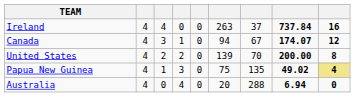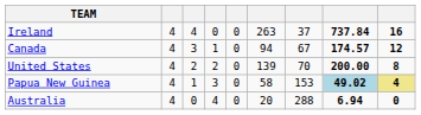Canada | column 8: 174.07 -> 174.57
Papua New Guinea | column 6: 75 -> 58
Papua New Guinea | column 7: 135 -> 153
Papua New Guinea | column 8: no background -> lightblue background
